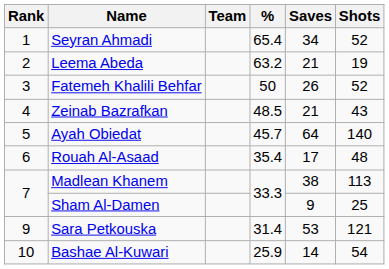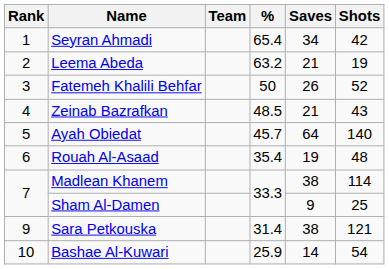Seyran Ahmadi | Shots: 52 -> 42
Rouah Al-Asaad | Saves: 17 -> 19
Madlean Khanem | Shots: 113 -> 114
Sara Petkouska | Saves: 53 -> 38
